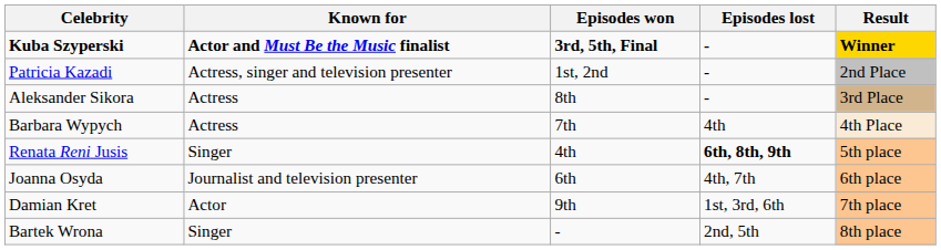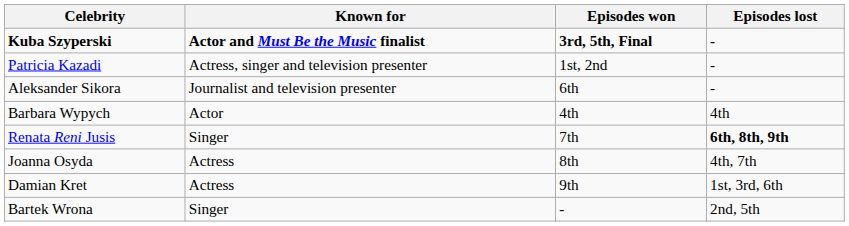- column: Result | Winner | 2nd Place | 3rd Place | 4th Place | 5th place | 6th place | 7th place | 8th place
Aleksander Sikora | Known for: Actress -> Journalist and television presenter
Aleksander Sikora | Episodes won: 8th -> 6th
Barbara Wypych | Known for: Actress -> Actor
Barbara Wypych | Episodes won: 7th -> 4th
Renata Reni Jusis | Episodes won: 4th -> 7th
Joanna Osyda | Known for: Journalist and television presenter -> Actress
Joanna Osyda | Episodes won: 6th -> 8th
Damian Kret | Known for: Actor -> Actress
